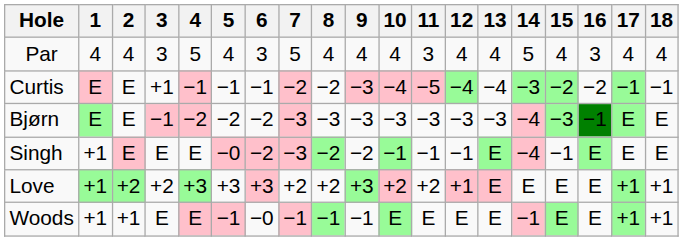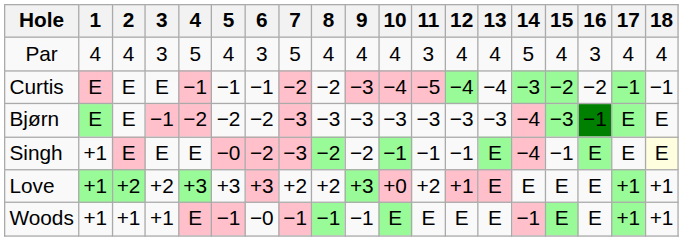Curtis | 3: +1 -> E
Singh | 18: no background -> lightyellow background
Love | 10: +2 -> +0
Woods | 3: E -> +1
